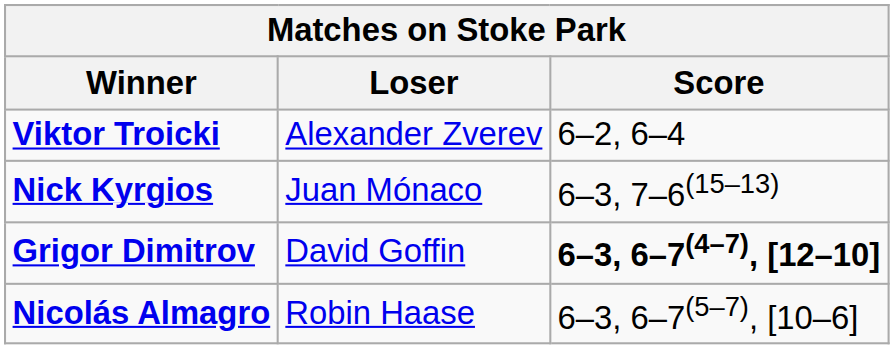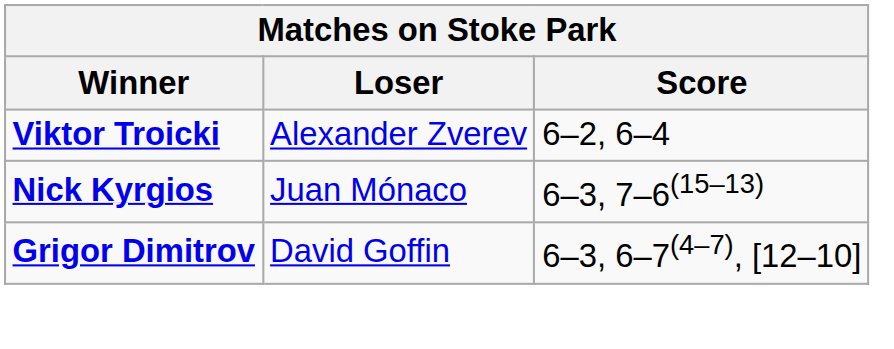Grigor Dimitrov | Score: bold -> normal
- row: Nicolás Almagro | Robin Haase | 6–3, 6–7(5–7), [10–6]
